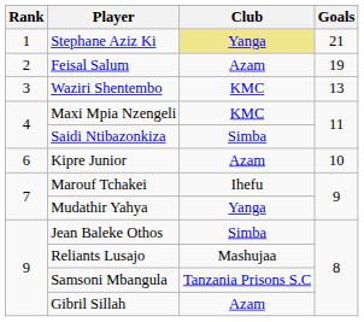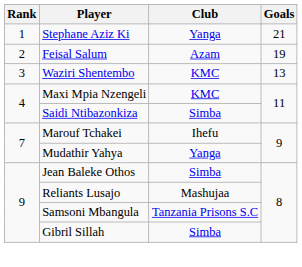Stephane Aziz Ki | Club: khaki background -> no background
- row: 6 | Kipre Junior | Azam | 10
Gibril Sillah | Club: Azam -> Simba
